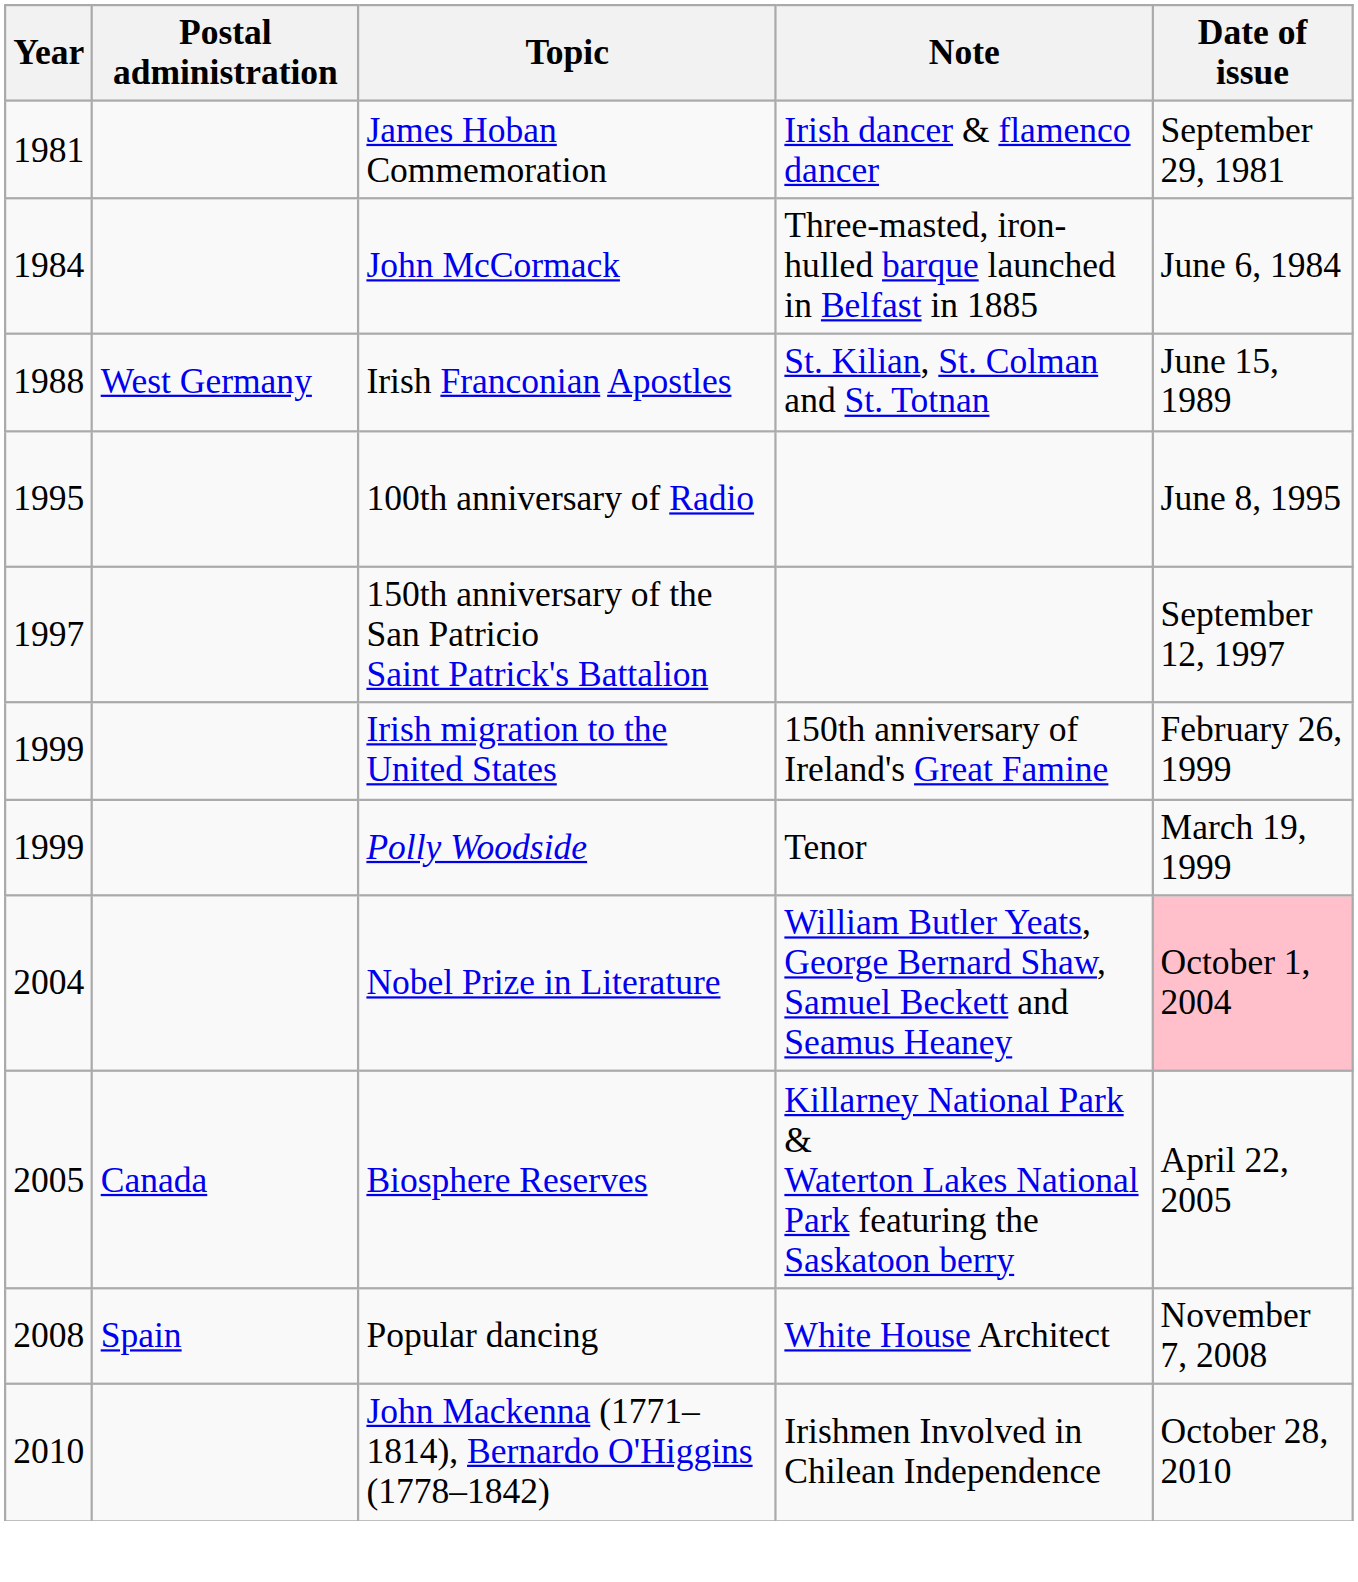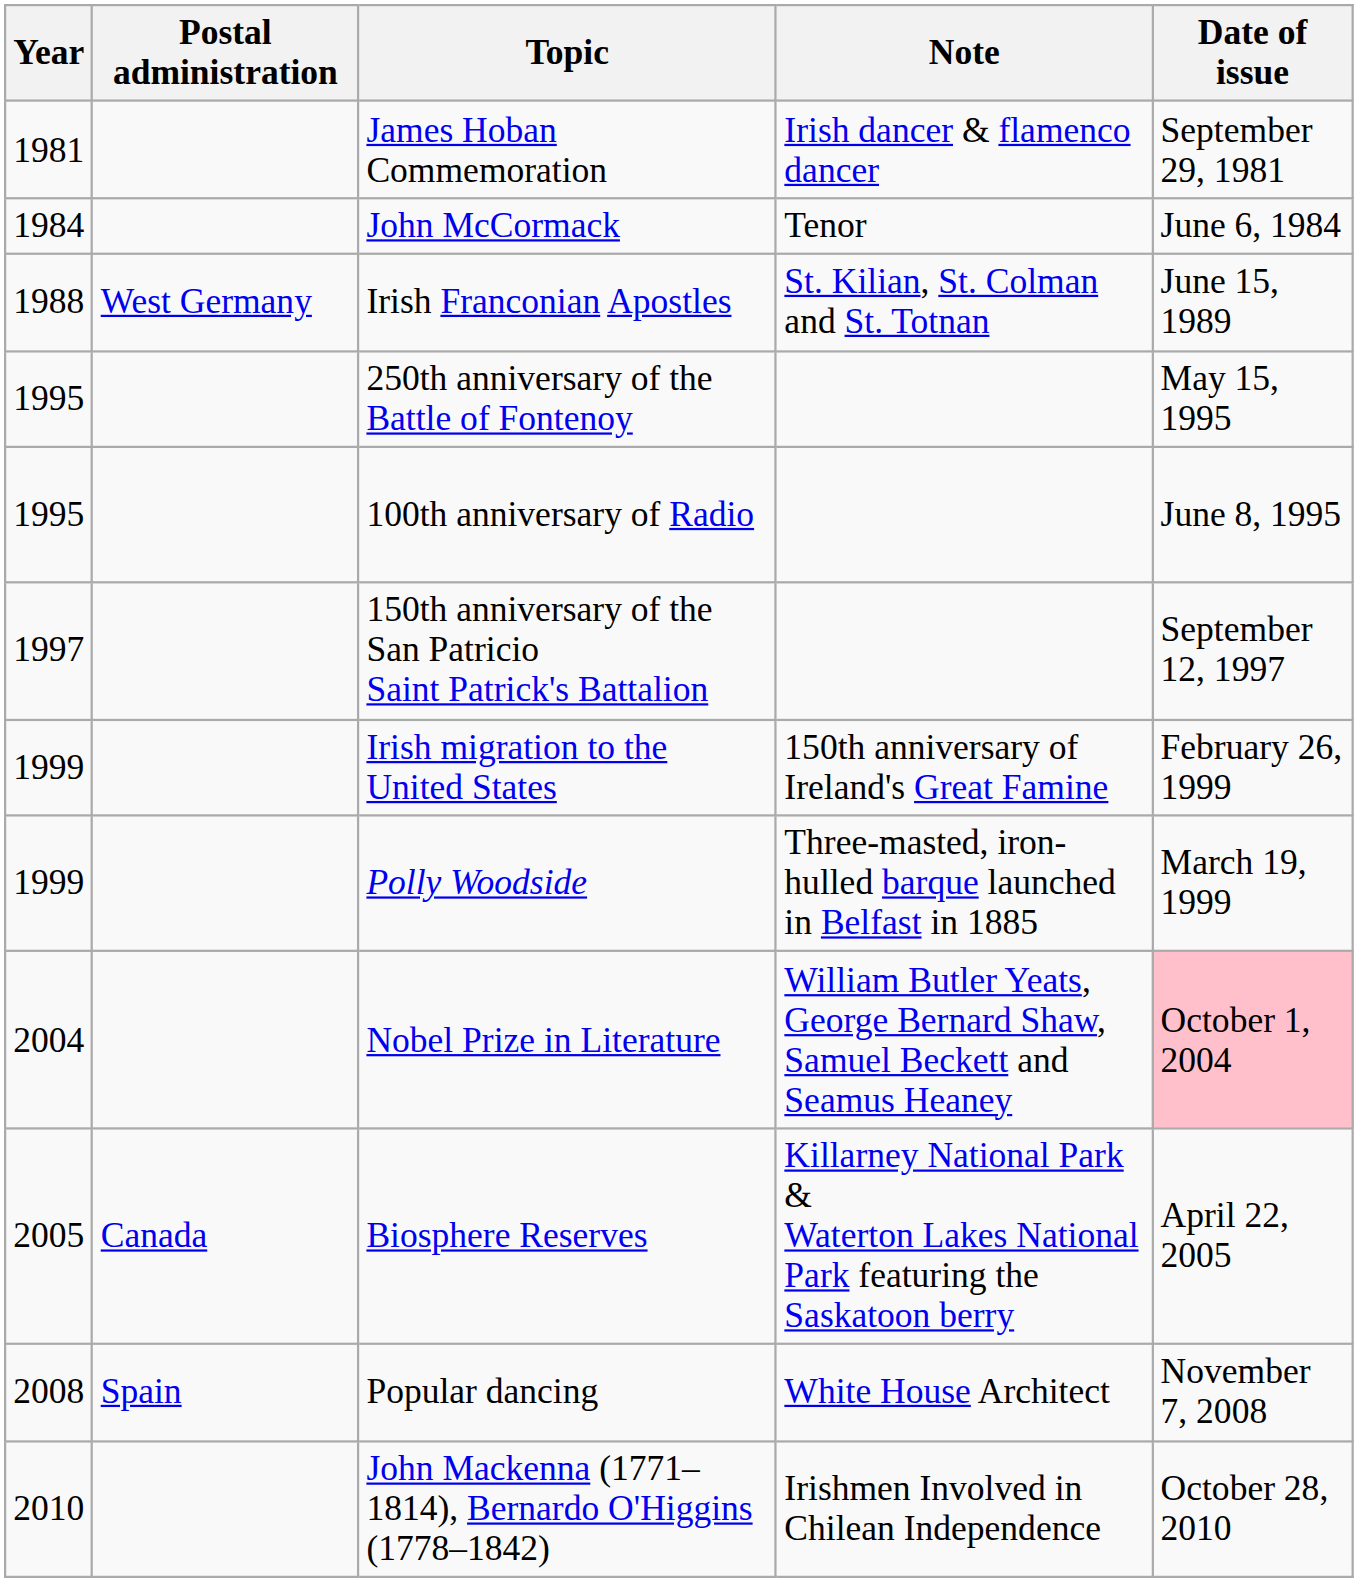John McCormack | Note: Three-masted, iron-hulled barque launched in Belfast in 1885 -> Tenor
+ row: 1995 | 250th anniversary of the Battle of Fontenoy | May 15, 1995
Polly Woodside | Note: Tenor -> Three-masted, iron-hulled barque launched in Belfast in 1885
